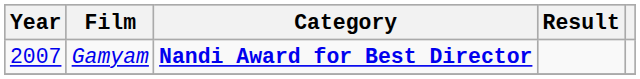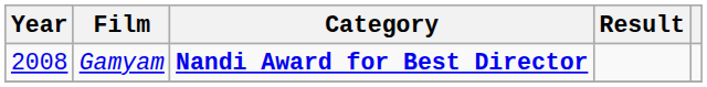Gamyam | Year: 2007 -> 2008
